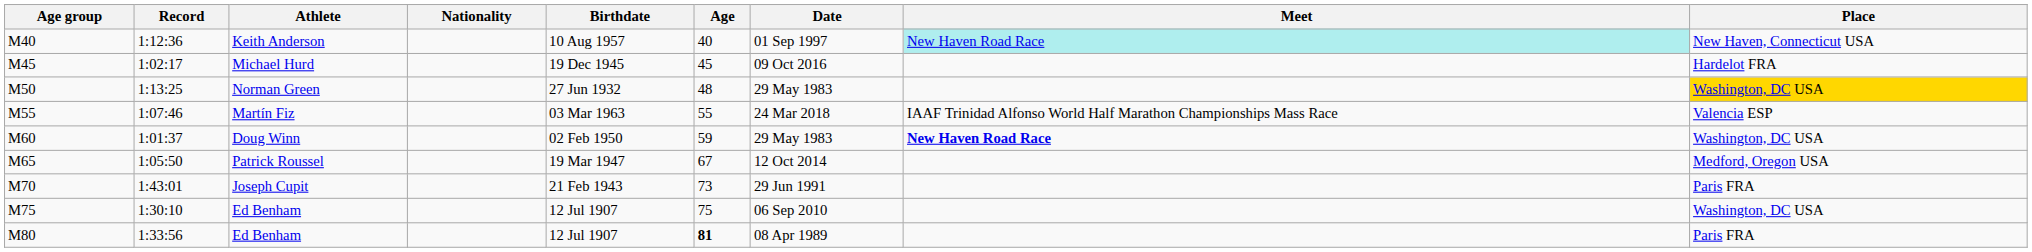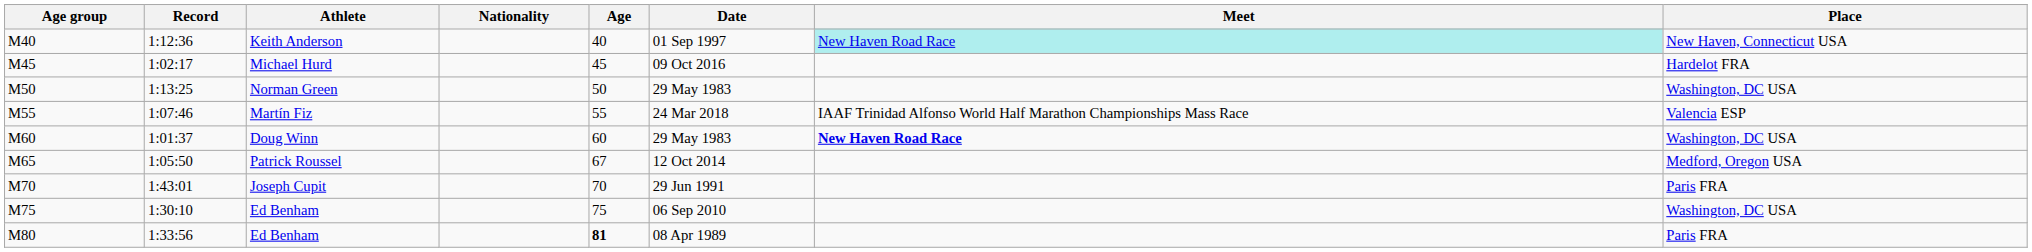- column: Birthdate | 10 Aug 1957 | 19 Dec 1945 | 27 Jun 1932 | 03 Mar 1963 | 02 Feb 1950 | 19 Mar 1947 | 21 Feb 1943 | 12 Jul 1907 | 12 Jul 1907
M50 | Age: 48 -> 50
M50 | Place: gold background -> no background
M60 | Age: 59 -> 60
M70 | Age: 73 -> 70
